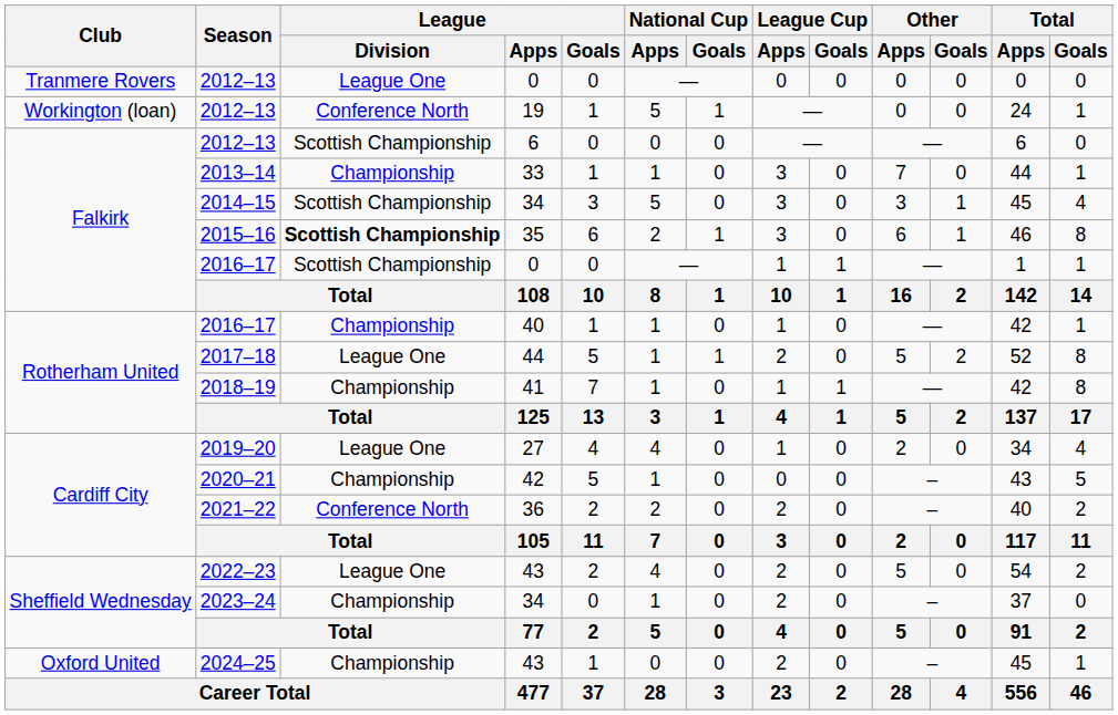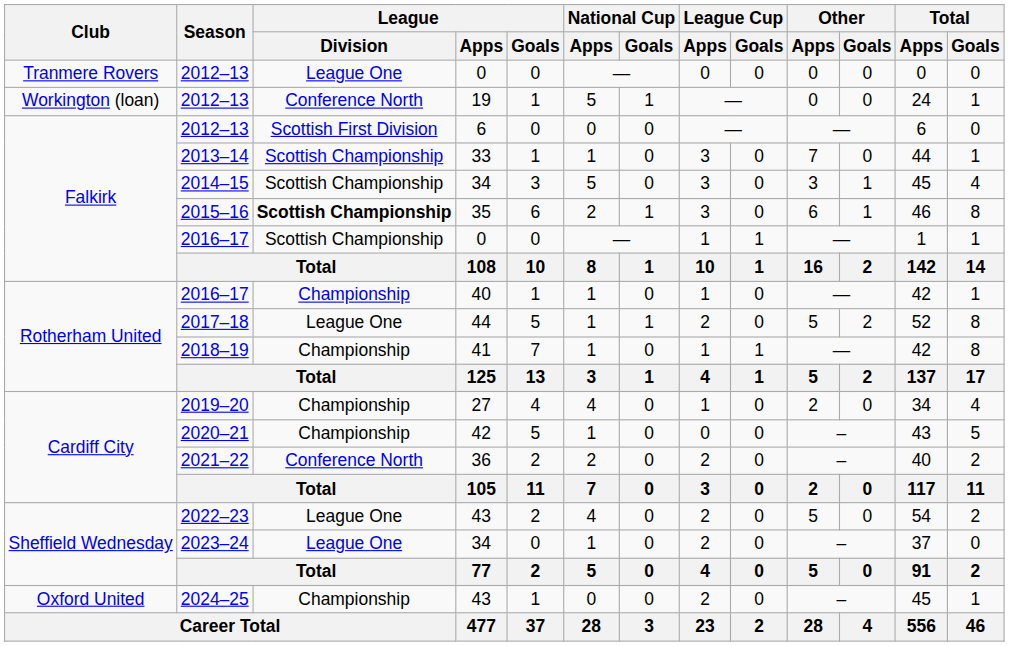2012–13 / 6 | League / Division: Scottish Championship -> Scottish First Division
2013–14 | League / Division: Championship -> Scottish Championship
2019–20 | League / Division: League One -> Championship
2023–24 | League / Division: Championship -> League One
